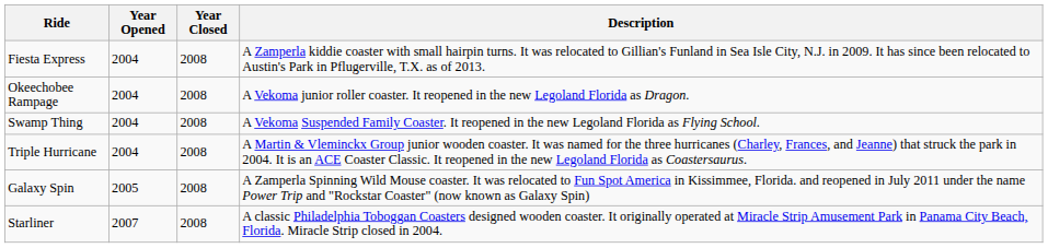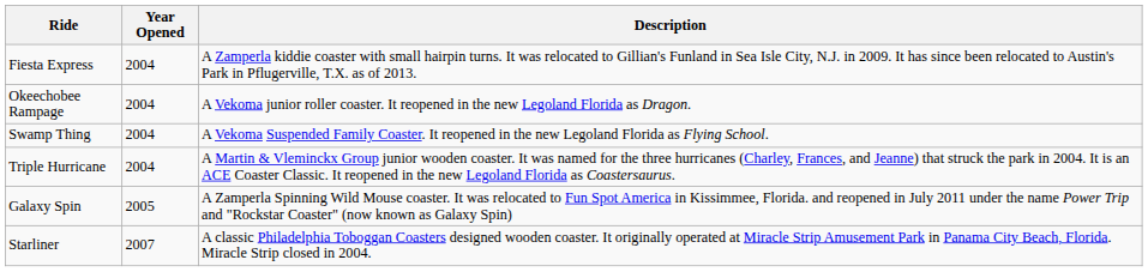- column: Year Closed | 2008 | 2008 | 2008 | 2008 | 2008 | 2008
